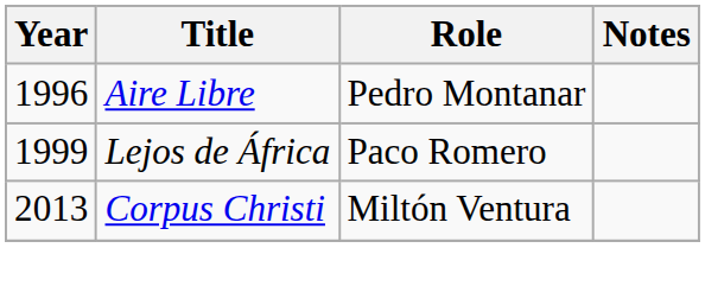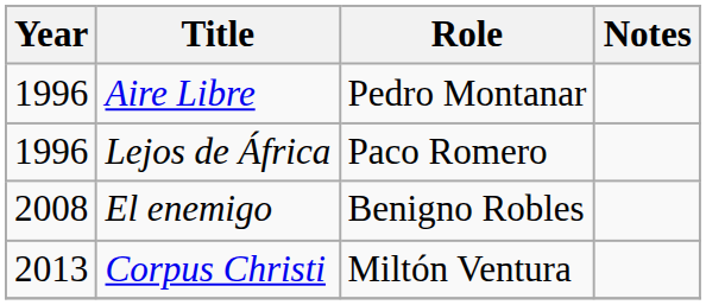Lejos de África | Year: 1999 -> 1996
+ row: 2008 | El enemigo | Benigno Robles
